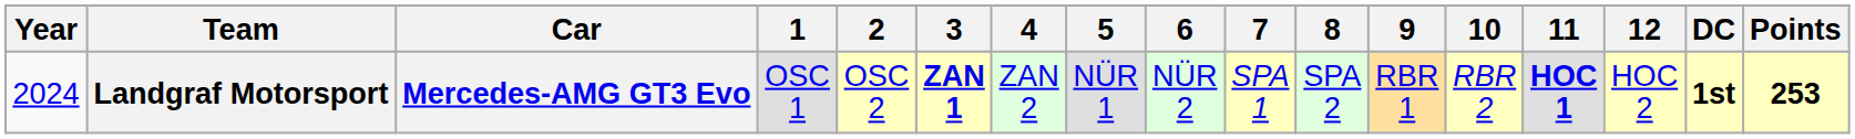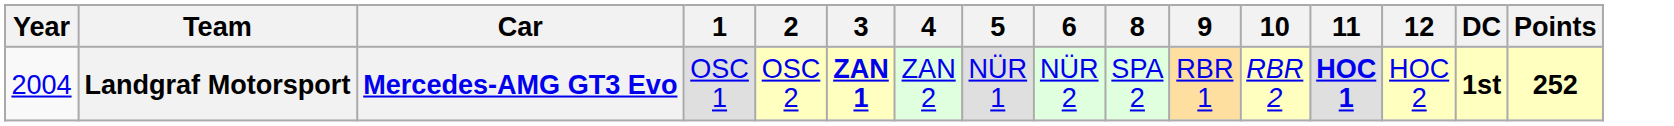- column: 7 | SPA 1
Landgraf Motorsport | Year: 2024 -> 2004
Landgraf Motorsport | Points: 253 -> 252
